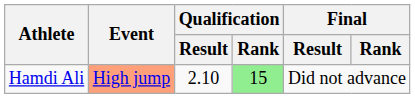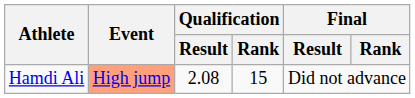Hamdi Ali | Qualification / Result: 2.10 -> 2.08
Hamdi Ali | Qualification / Rank: lightgreen background -> no background
